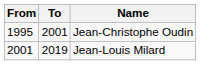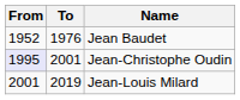+ row: 1952 | 1976 | Jean Baudet
Jean-Christophe Oudin | From: no background -> lavender background
